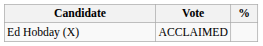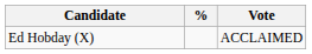columns swapped: Vote <-> %
